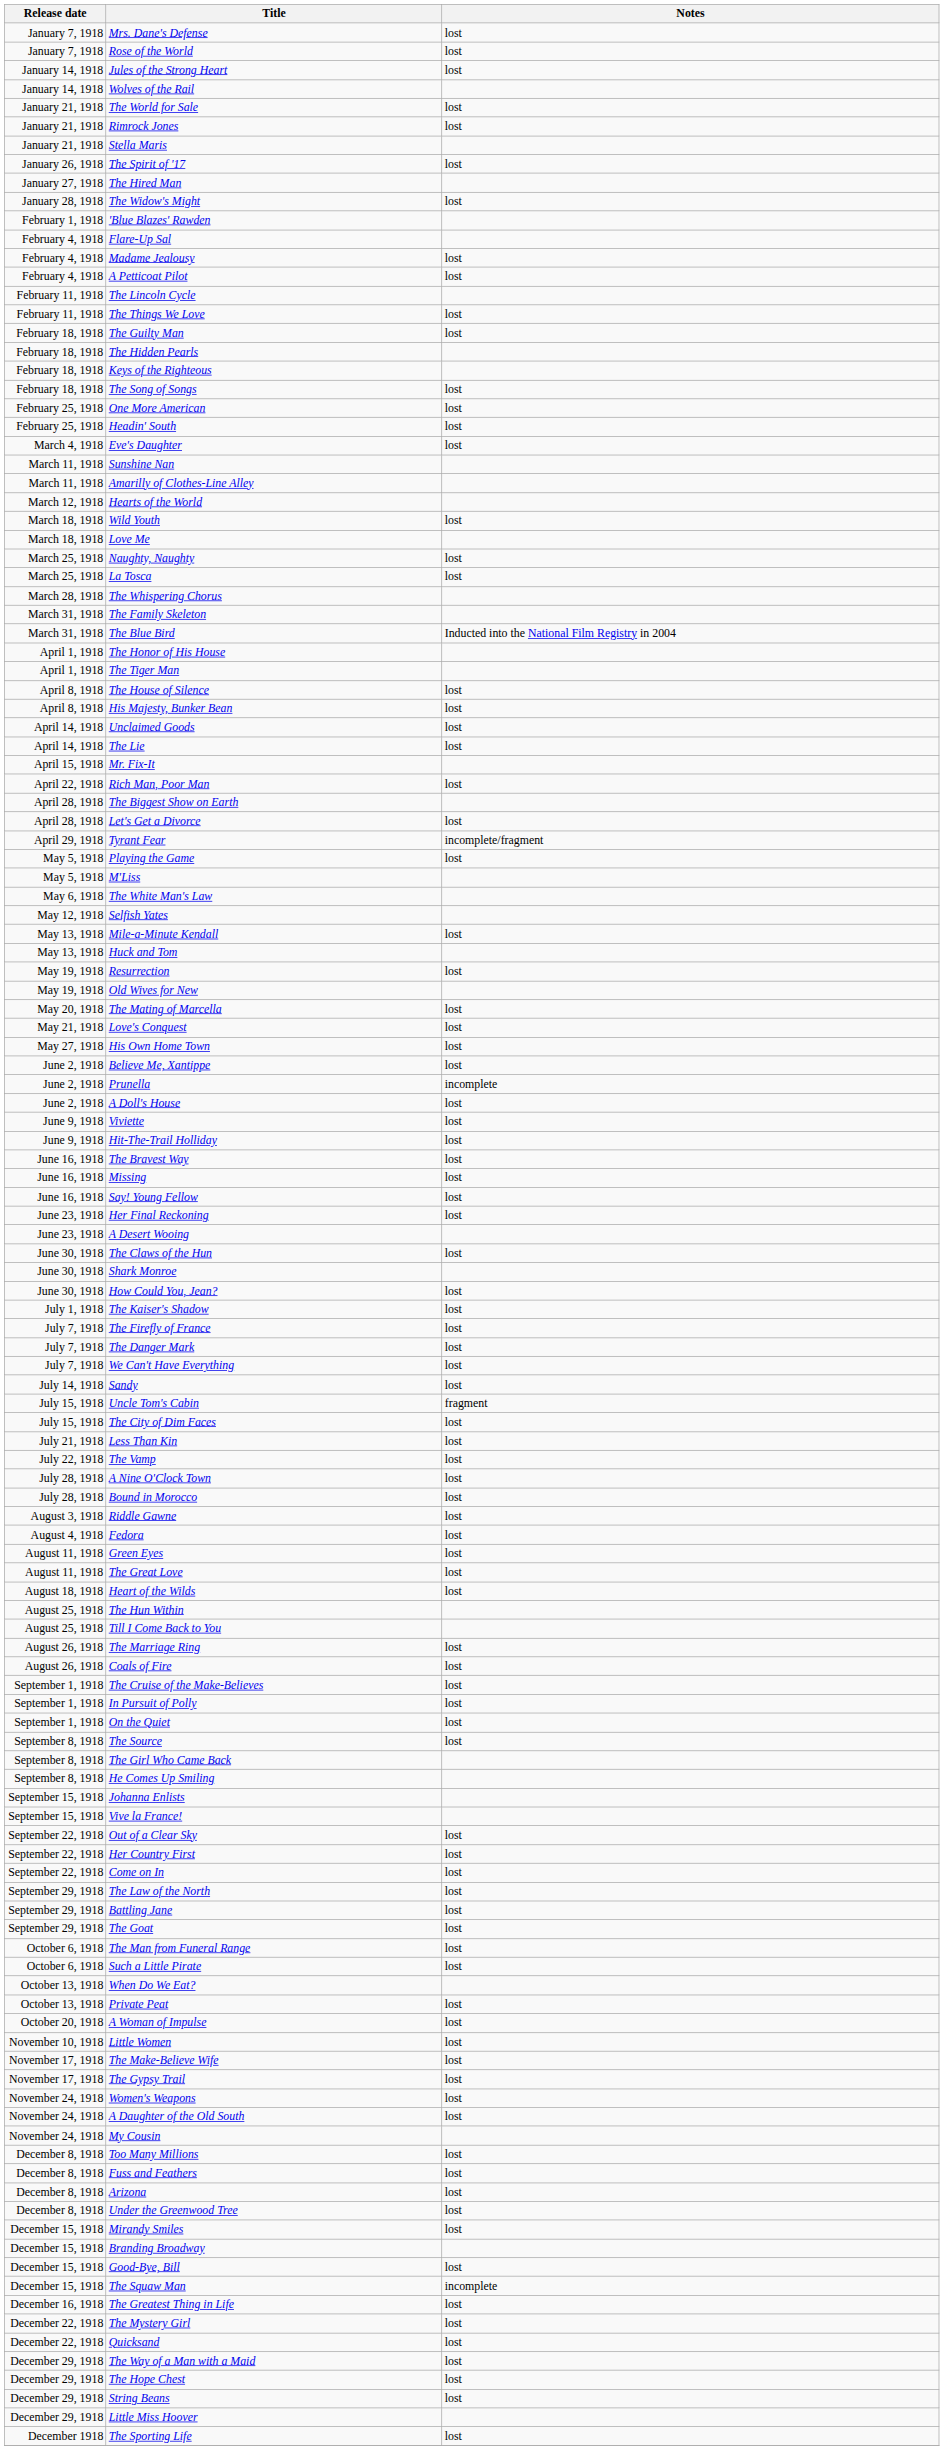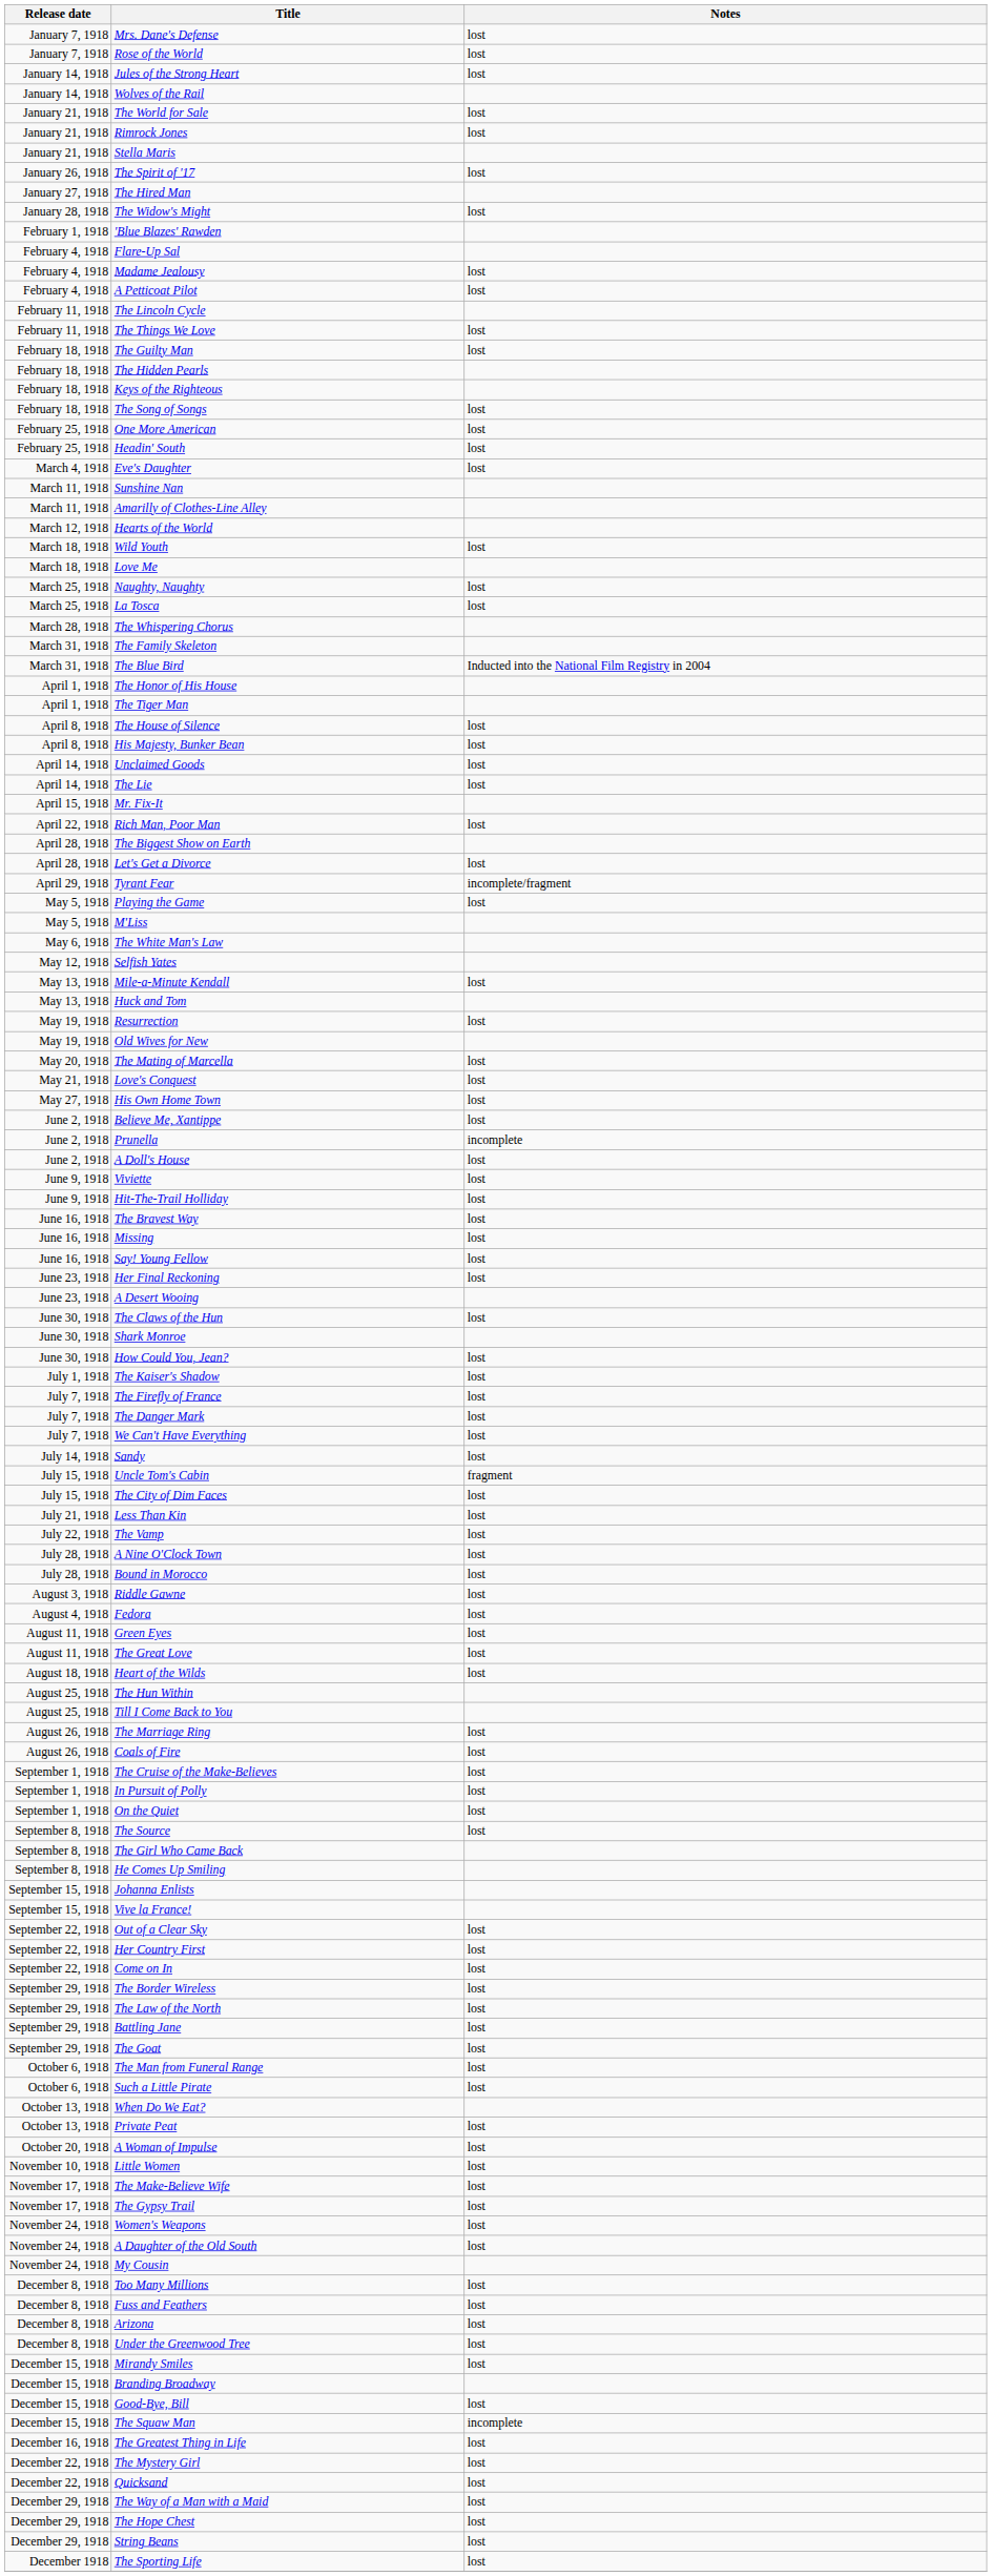+ row: September 29, 1918 | The Border Wireless | lost
- row: December 29, 1918 | Little Miss Hoover
